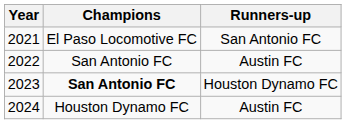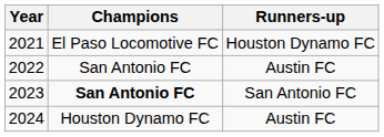2021 | Runners-up: San Antonio FC -> Houston Dynamo FC
2023 | Runners-up: Houston Dynamo FC -> San Antonio FC
